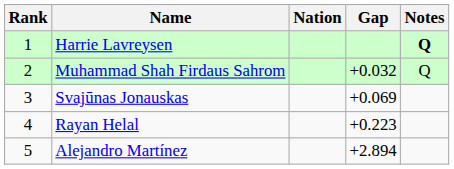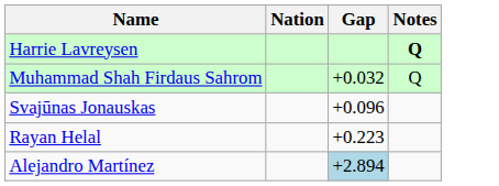- column: Rank | 1 | 2 | 3 | 4 | 5
Svajūnas Jonauskas | Gap: +0.069 -> +0.096
Alejandro Martínez | Gap: no background -> lightblue background
